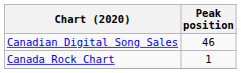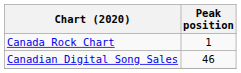rows swapped: Canadian Digital Song Sales <-> Canada Rock Chart
